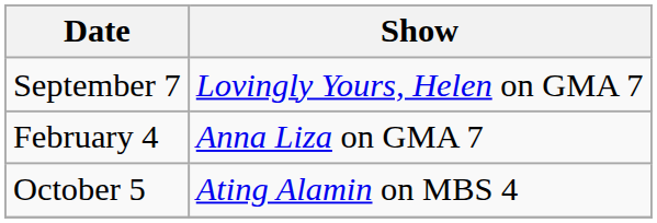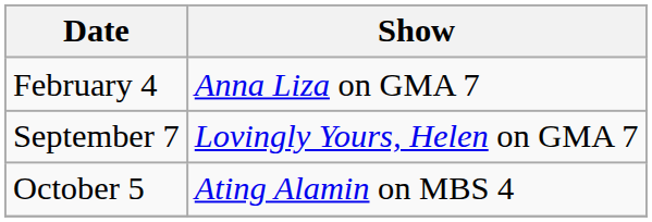rows swapped: February 4 <-> September 7
